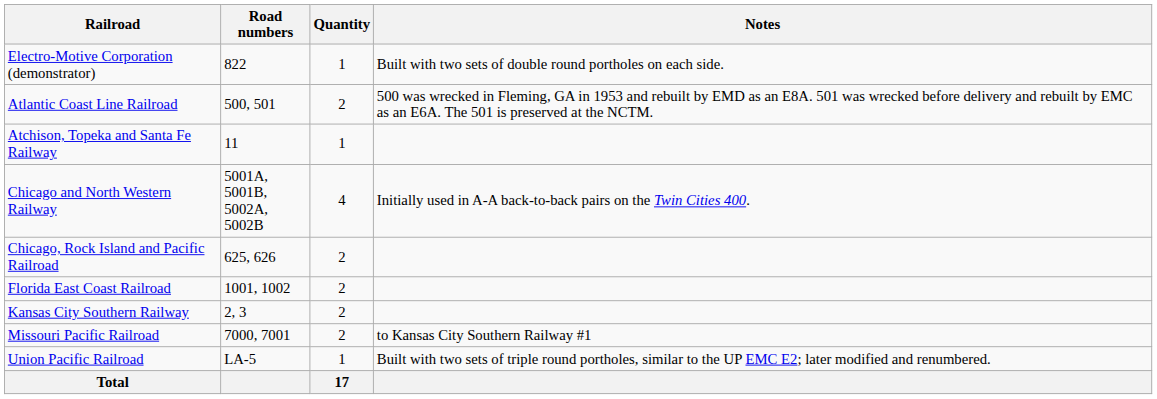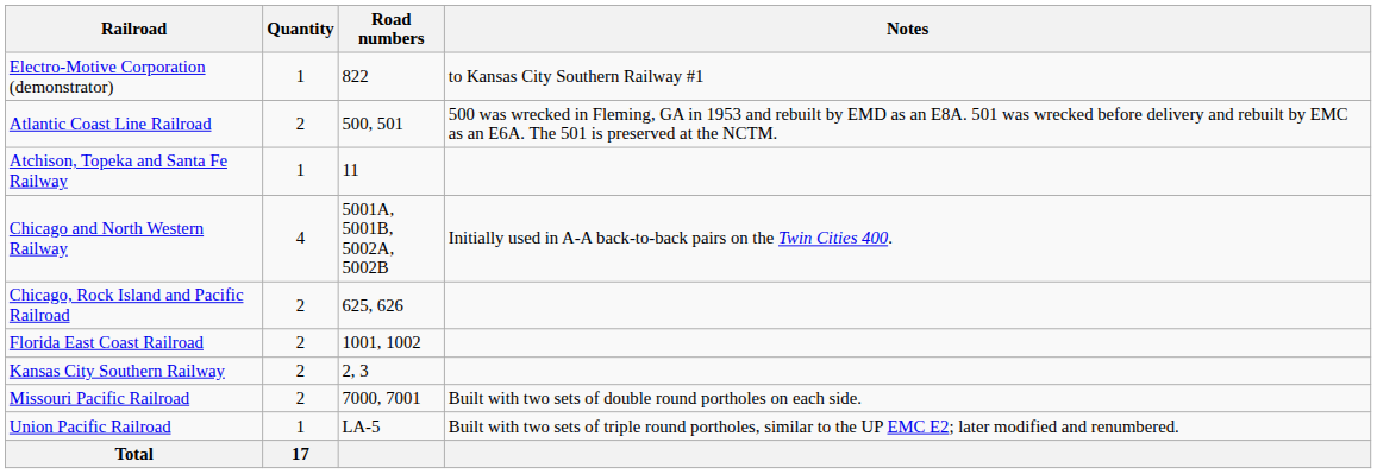columns swapped: Quantity <-> Road numbers
Electro-Motive Corporation (demonstrator) | Notes: Built with two sets of double round portholes on each side. -> to Kansas City Southern Railway #1
Missouri Pacific Railroad | Notes: to Kansas City Southern Railway #1 -> Built with two sets of double round portholes on each side.
